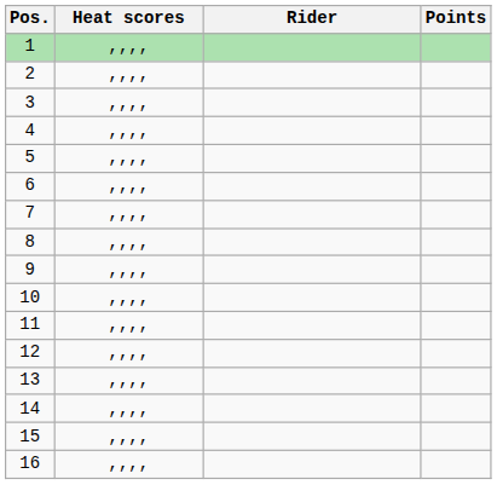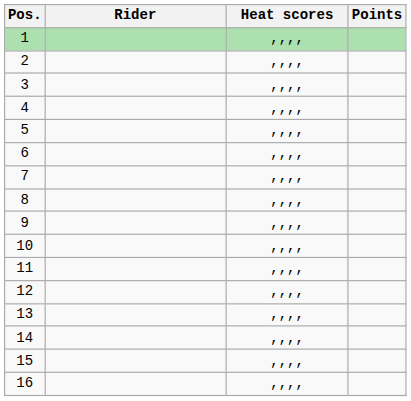columns swapped: Rider <-> Heat scores
